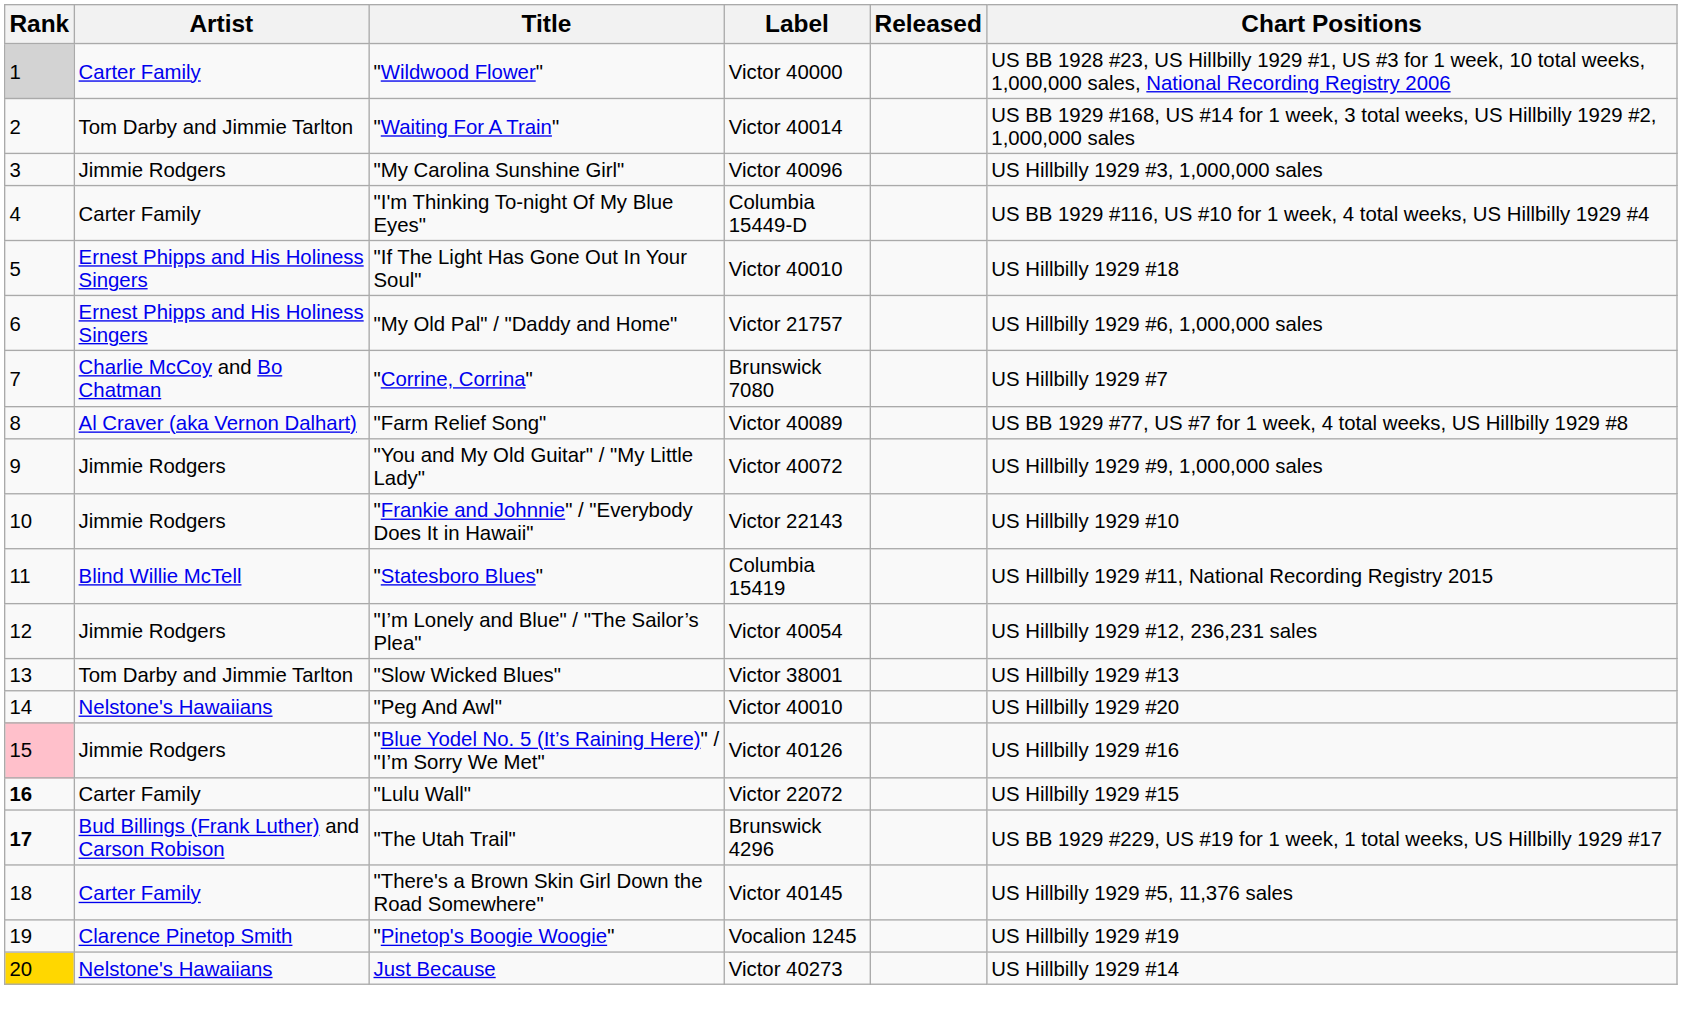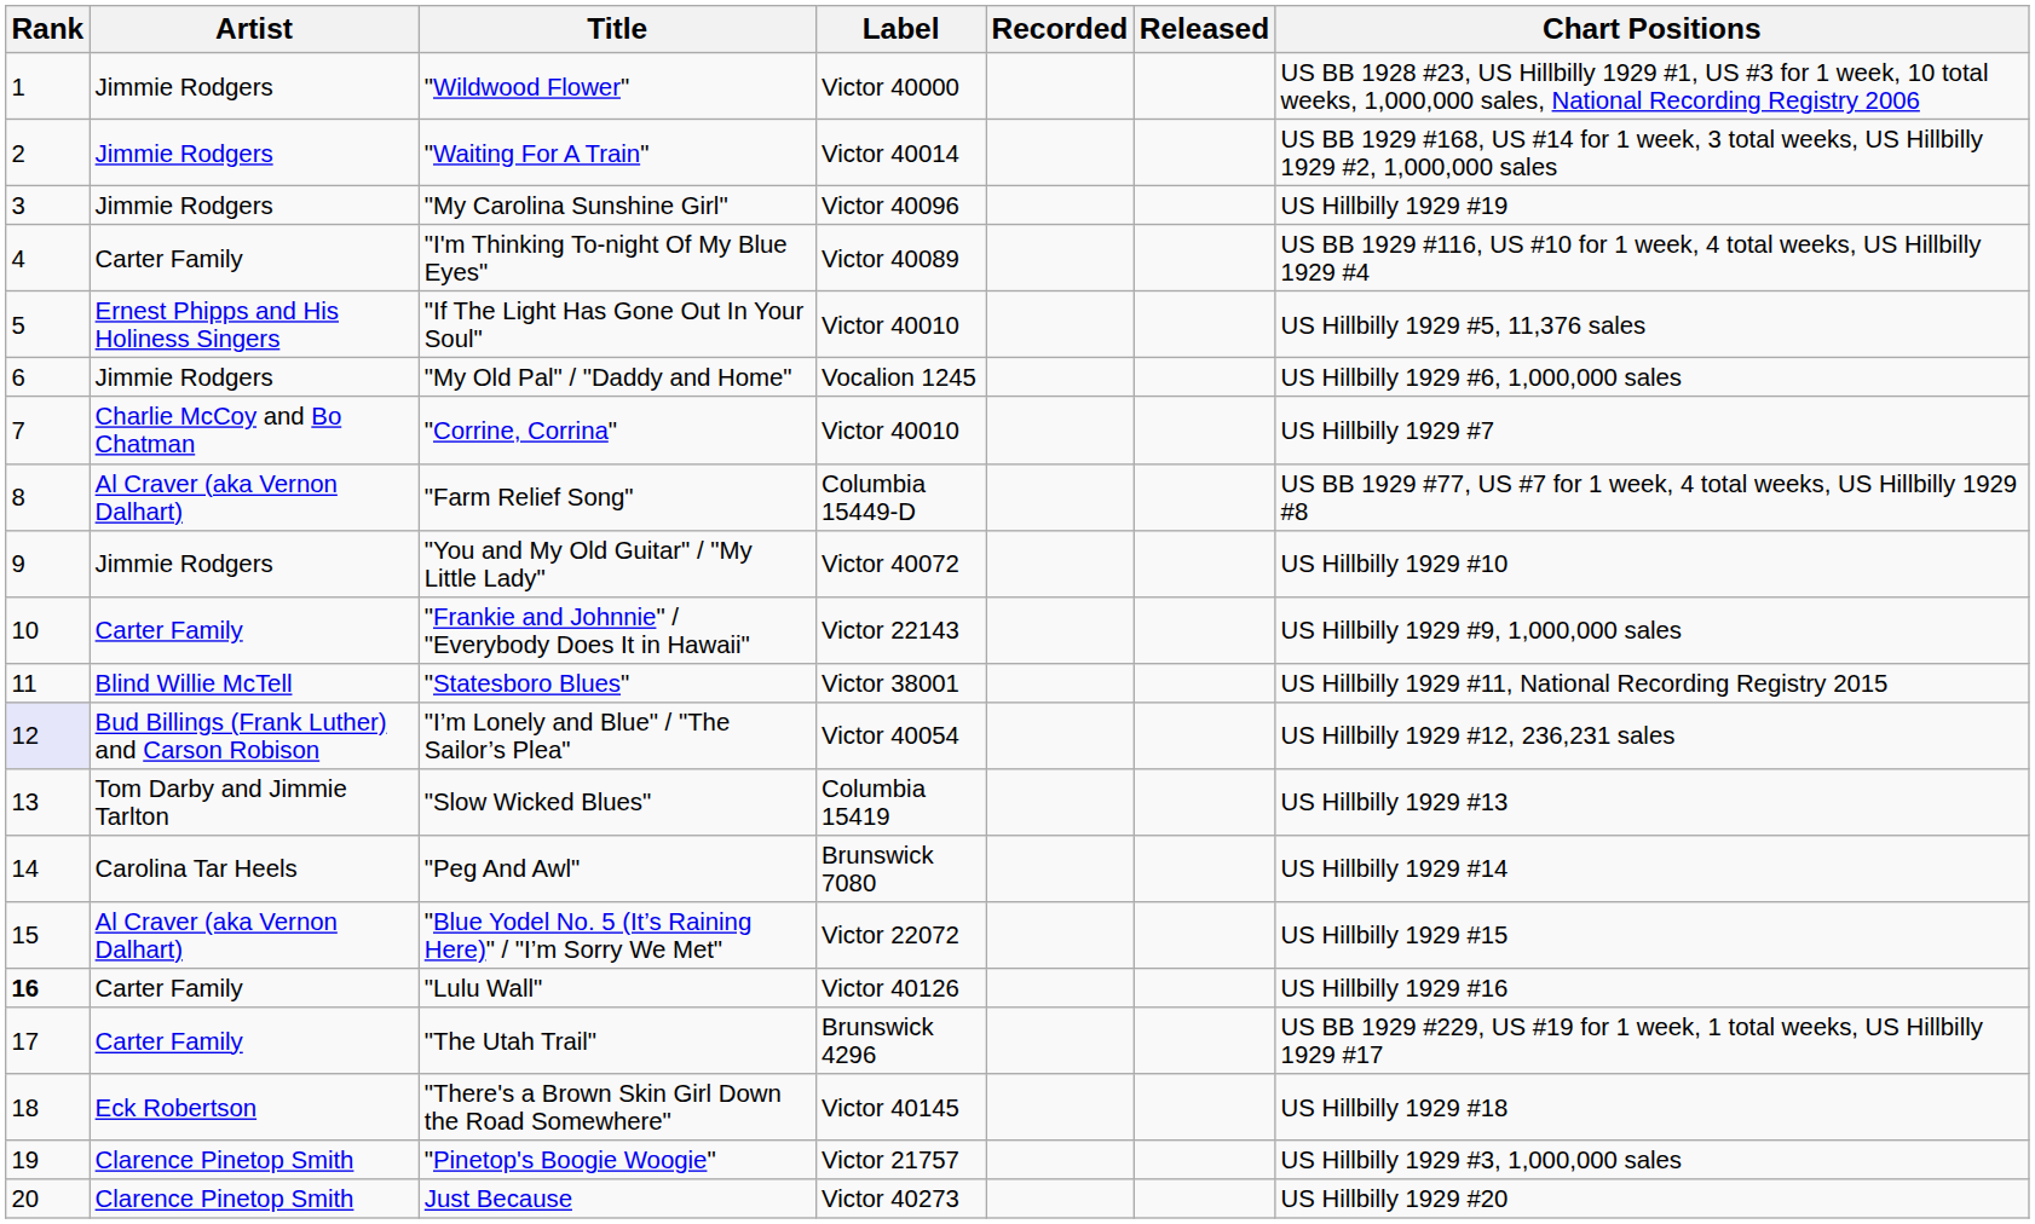+ column: Recorded
"Wildwood Flower" | Rank: lightgrey background -> no background
"Wildwood Flower" | Artist: Carter Family -> Jimmie Rodgers
"Waiting For A Train" | Artist: Tom Darby and Jimmie Tarlton -> Jimmie Rodgers
"My Carolina Sunshine Girl" | Chart Positions: US Hillbilly 1929 #3, 1,000,000 sales -> US Hillbilly 1929 #19
"I'm Thinking To-night Of My Blue Eyes" | Label: Columbia 15449-D -> Victor 40089
"If The Light Has Gone Out In Your Soul" | Chart Positions: US Hillbilly 1929 #18 -> US Hillbilly 1929 #5, 11,376 sales
"My Old Pal" / "Daddy and Home" | Artist: Ernest Phipps and His Holiness Singers -> Jimmie Rodgers
"My Old Pal" / "Daddy and Home" | Label: Victor 21757 -> Vocalion 1245
"Corrine, Corrina" | Label: Brunswick 7080 -> Victor 40010
"Farm Relief Song" | Label: Victor 40089 -> Columbia 15449-D
"You and My Old Guitar" / "My Little Lady" | Chart Positions: US Hillbilly 1929 #9, 1,000,000 sales -> US Hillbilly 1929 #10
"Frankie and Johnnie" / "Everybody Does It in Hawaii" | Artist: Jimmie Rodgers -> Carter Family
"Frankie and Johnnie" / "Everybody Does It in Hawaii" | Chart Positions: US Hillbilly 1929 #10 -> US Hillbilly 1929 #9, 1,000,000 sales
"Statesboro Blues" | Label: Columbia 15419 -> Victor 38001
"I’m Lonely and Blue" / "The Sailor’s Plea" | Rank: no background -> lavender background
"I’m Lonely and Blue" / "The Sailor’s Plea" | Artist: Jimmie Rodgers -> Bud Billings (Frank Luther) and Carson Robison
"Slow Wicked Blues" | Label: Victor 38001 -> Columbia 15419
"Peg And Awl" | Artist: Nelstone's Hawaiians -> Carolina Tar Heels
"Peg And Awl" | Label: Victor 40010 -> Brunswick 7080
"Peg And Awl" | Chart Positions: US Hillbilly 1929 #20 -> US Hillbilly 1929 #14
"Blue Yodel No. 5 (It’s Raining Here)" / "I’m Sorry We Met" | Rank: pink background -> no background
"Blue Yodel No. 5 (It’s Raining Here)" / "I’m Sorry We Met" | Artist: Jimmie Rodgers -> Al Craver (aka Vernon Dalhart)
"Blue Yodel No. 5 (It’s Raining Here)" / "I’m Sorry We Met" | Label: Victor 40126 -> Victor 22072
"Blue Yodel No. 5 (It’s Raining Here)" / "I’m Sorry We Met" | Chart Positions: US Hillbilly 1929 #16 -> US Hillbilly 1929 #15
"Lulu Wall" | Label: Victor 22072 -> Victor 40126
"Lulu Wall" | Chart Positions: US Hillbilly 1929 #15 -> US Hillbilly 1929 #16
"The Utah Trail" | Rank: bold -> normal
"The Utah Trail" | Artist: Bud Billings (Frank Luther) and Carson Robison -> Carter Family
"There's a Brown Skin Girl Down the Road Somewhere" | Artist: Carter Family -> Eck Robertson
"There's a Brown Skin Girl Down the Road Somewhere" | Chart Positions: US Hillbilly 1929 #5, 11,376 sales -> US Hillbilly 1929 #18
"Pinetop's Boogie Woogie" | Label: Vocalion 1245 -> Victor 21757
"Pinetop's Boogie Woogie" | Chart Positions: US Hillbilly 1929 #19 -> US Hillbilly 1929 #3, 1,000,000 sales
Just Because | Rank: gold background -> no background
Just Because | Artist: Nelstone's Hawaiians -> Clarence Pinetop Smith
Just Because | Chart Positions: US Hillbilly 1929 #14 -> US Hillbilly 1929 #20
